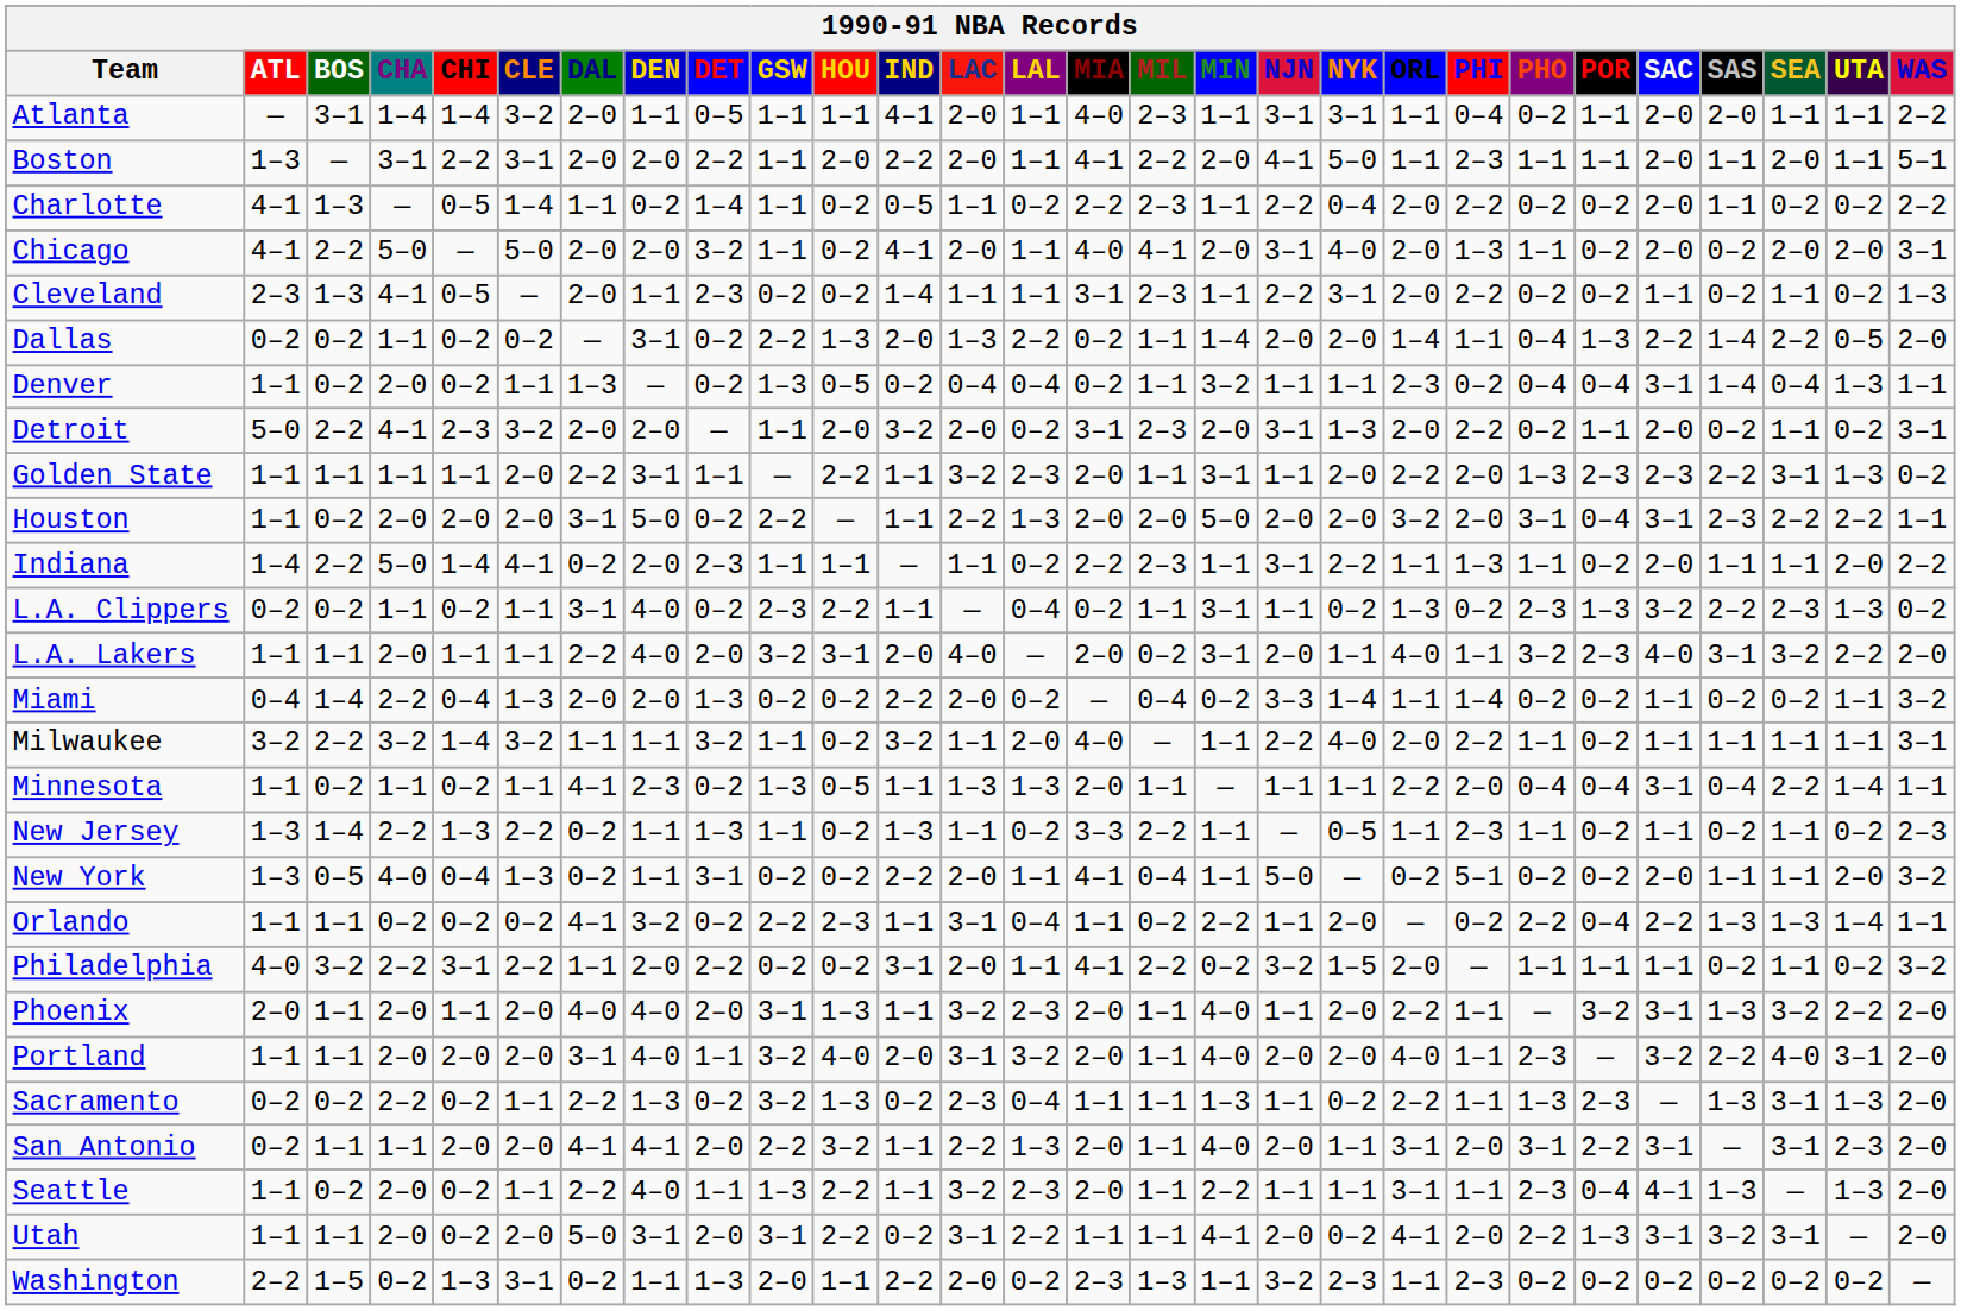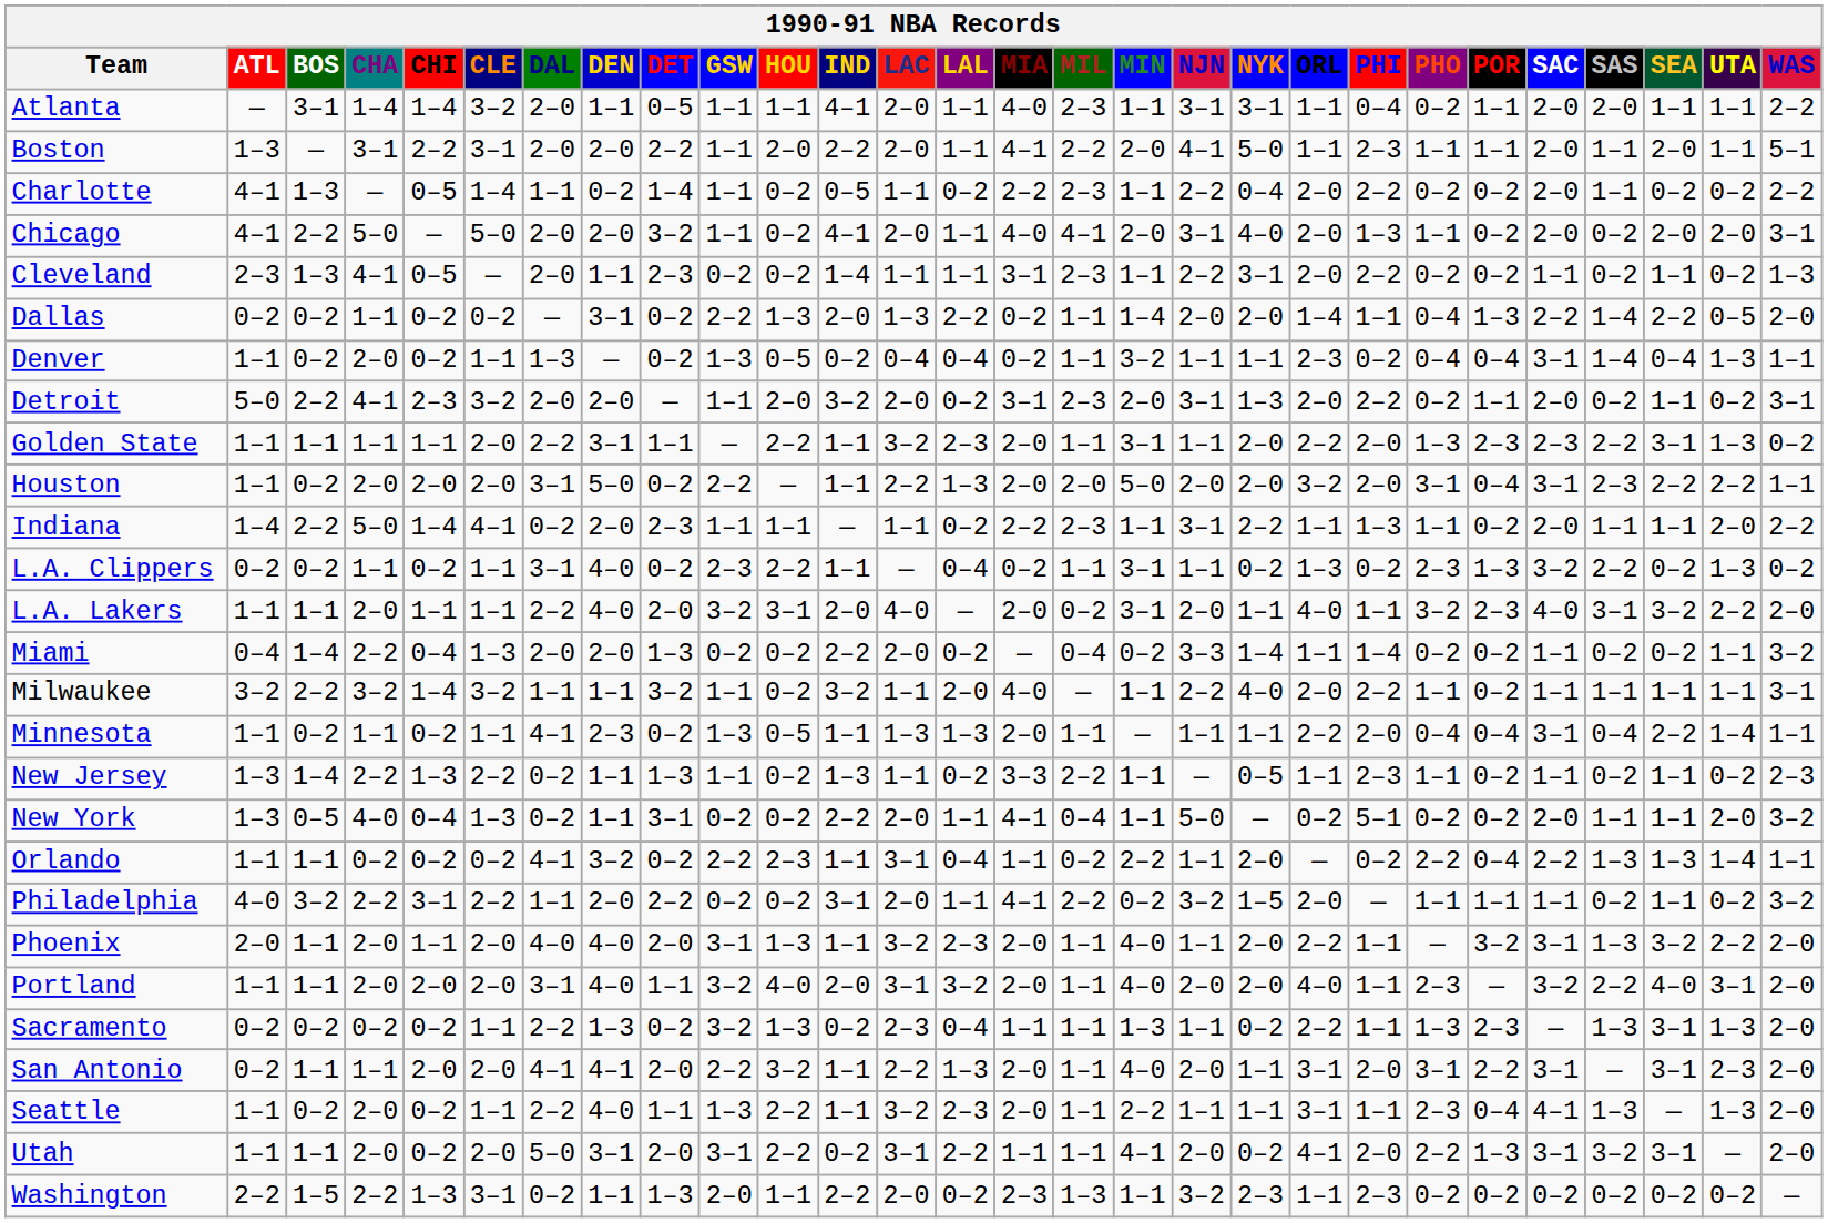L.A. Clippers | SEA: 2–3 -> 0–2
Sacramento | CHA: 2–2 -> 0–2
Washington | CHA: 0–2 -> 2–2
